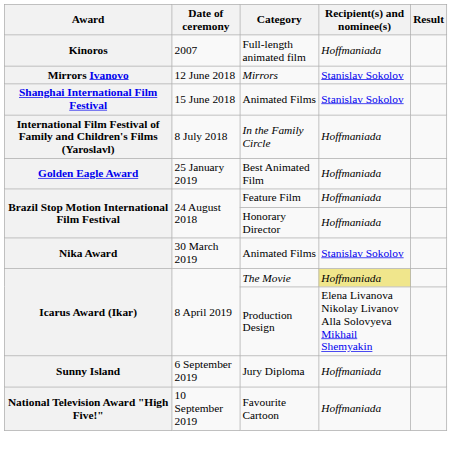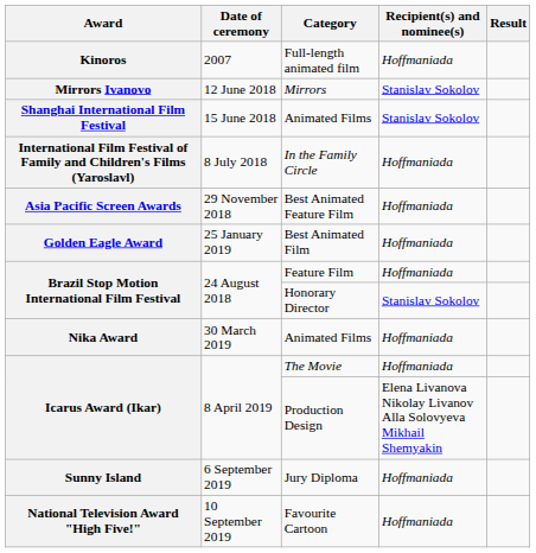+ row: Asia Pacific Screen Awards | 29 November 2018 | Best Animated Feature Film | Hoffmaniada
Honorary Director | Recipient(s) and nominee(s): Hoffmaniada -> Stanislav Sokolov
Nika Award / Animated Films | Recipient(s) and nominee(s): Stanislav Sokolov -> Hoffmaniada
The Movie | Recipient(s) and nominee(s): khaki background -> no background
